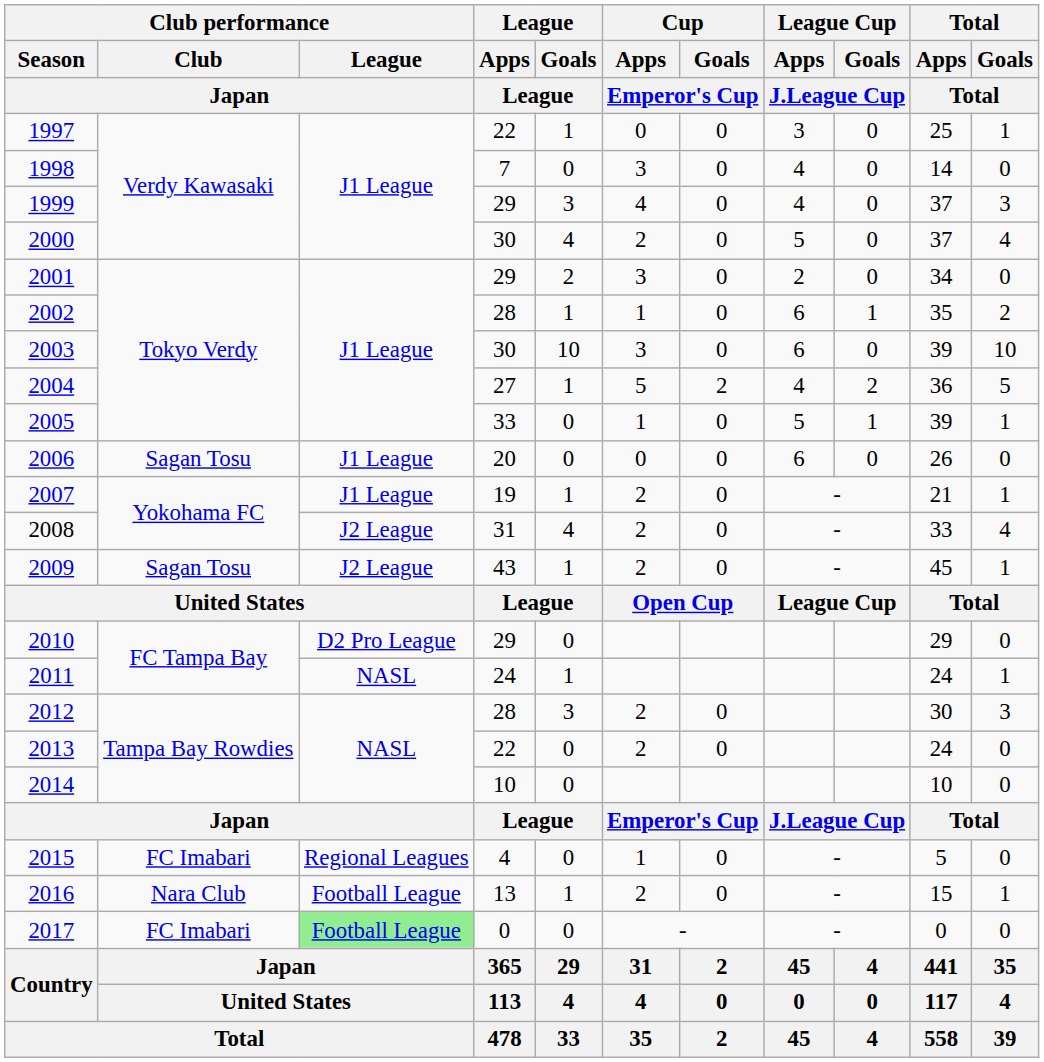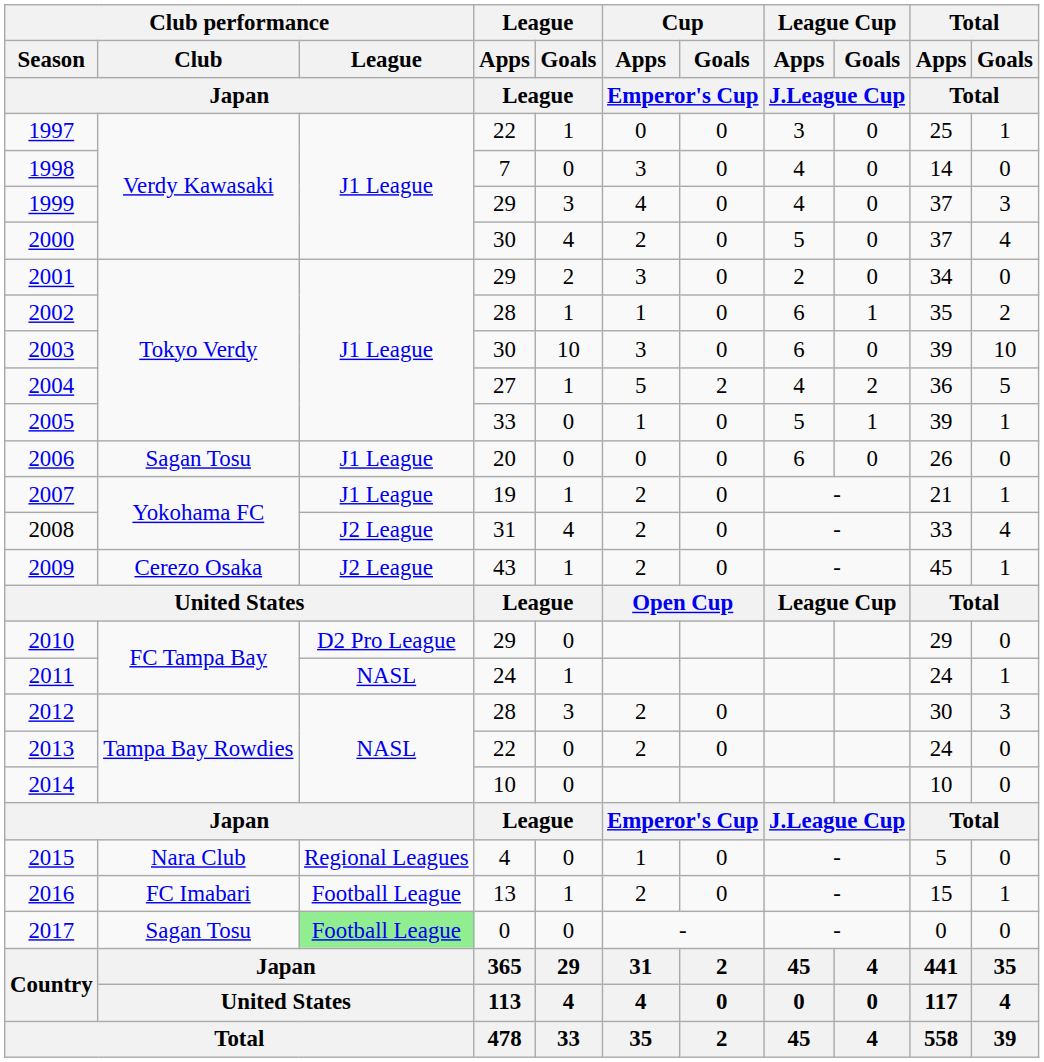2009 | Club performance / Club / Japan: Sagan Tosu -> Cerezo Osaka
2015 | Club performance / Club / Japan: FC Imabari -> Nara Club
2016 | Club performance / Club / Japan: Nara Club -> FC Imabari
2017 | Club performance / Club / Japan: FC Imabari -> Sagan Tosu
